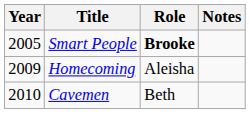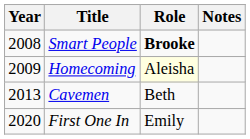Smart People | Year: 2005 -> 2008
Homecoming | Role: no background -> lightyellow background
Cavemen | Year: 2010 -> 2013
+ row: 2020 | First One In | Emily
